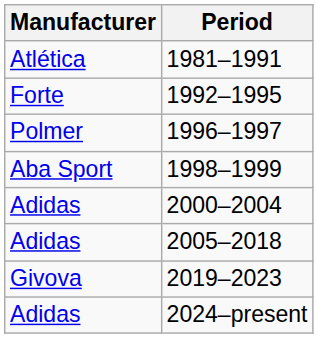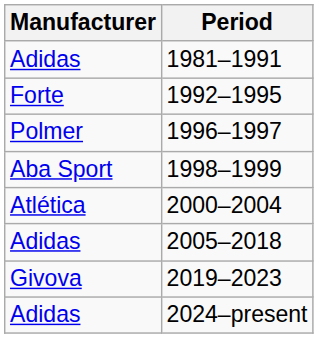1981–1991 | Manufacturer: Atlética -> Adidas
2000–2004 | Manufacturer: Adidas -> Atlética
